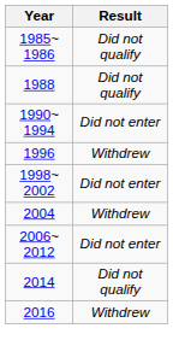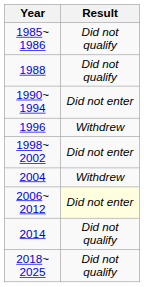2006~ 2012 | Result: no background -> lightyellow background
- row: 2016 | Withdrew
+ row: 2018~ 2025 | Did not qualify
